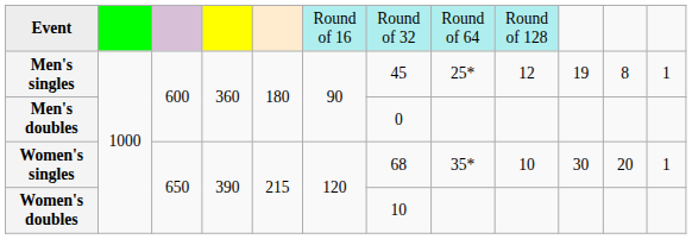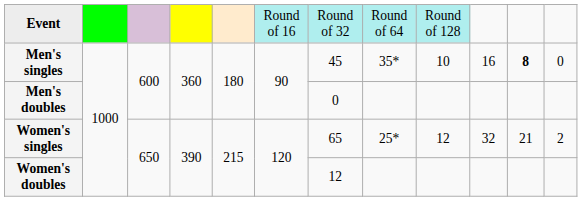Men's singles | column 8: 25* -> 35*
Men's singles | column 9: 12 -> 10
Men's singles | column 10: 19 -> 16
Men's singles | column 11: normal -> bold
Men's singles | column 12: 1 -> 0
Women's singles | column 7: 68 -> 65
Women's singles | column 8: 35* -> 25*
Women's singles | column 9: 10 -> 12
Women's singles | column 10: 30 -> 32
Women's singles | column 11: 20 -> 21
Women's singles | column 12: 1 -> 2
Women's doubles | column 7: 10 -> 12
